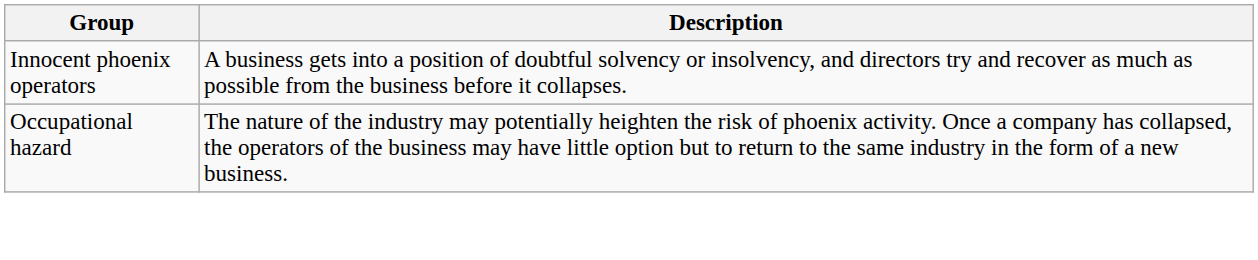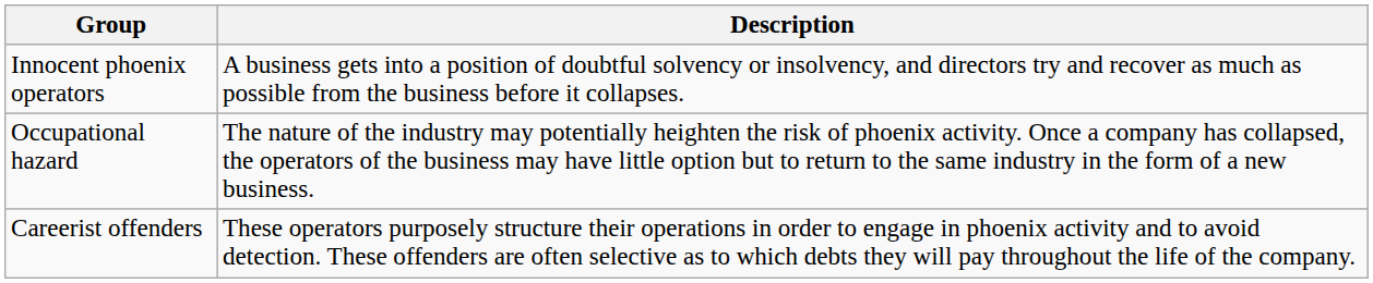+ row: Careerist offenders | These operators purposely structure their operations in order to engage in phoenix activity and to avoid detection. These offenders are often selective as to which debts they will pay throughout the life of the company.
